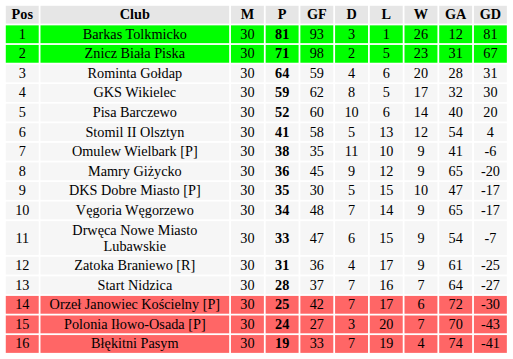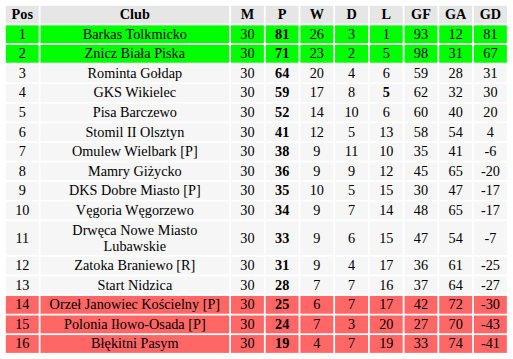columns swapped: W <-> GF
GKS Wikielec | L: normal -> bold
